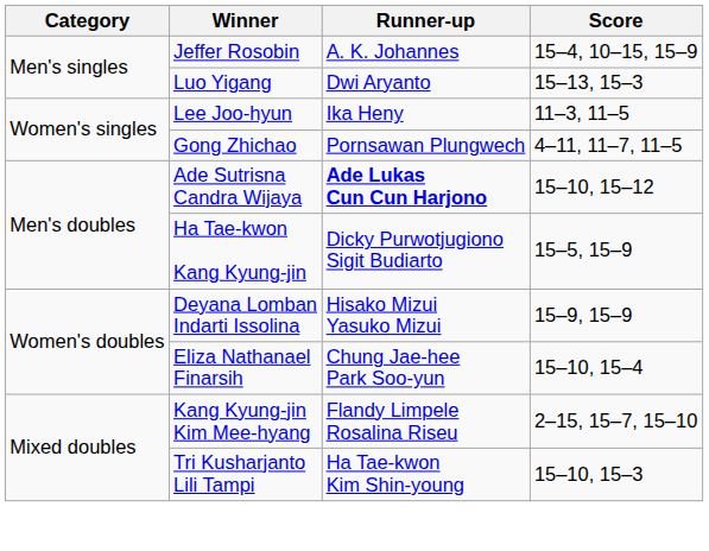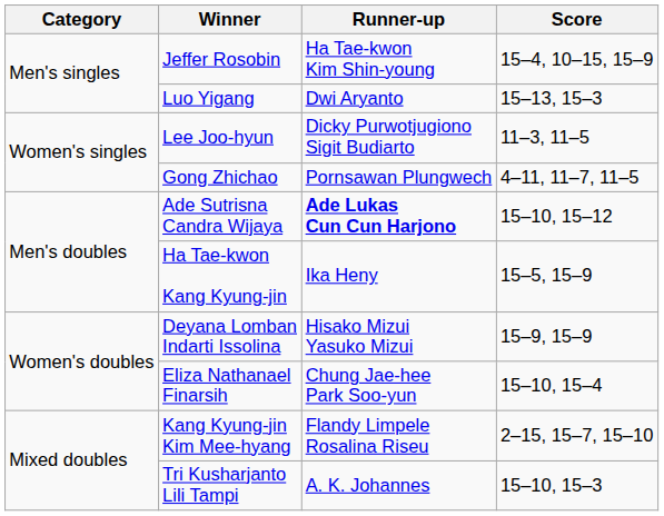Jeffer Rosobin | Runner-up: A. K. Johannes -> Ha Tae-kwon Kim Shin-young
Lee Joo-hyun | Runner-up: Ika Heny -> Dicky Purwotjugiono Sigit Budiarto
Ha Tae-kwon Kang Kyung-jin | Runner-up: Dicky Purwotjugiono Sigit Budiarto -> Ika Heny
Tri Kusharjanto Lili Tampi | Runner-up: Ha Tae-kwon Kim Shin-young -> A. K. Johannes
